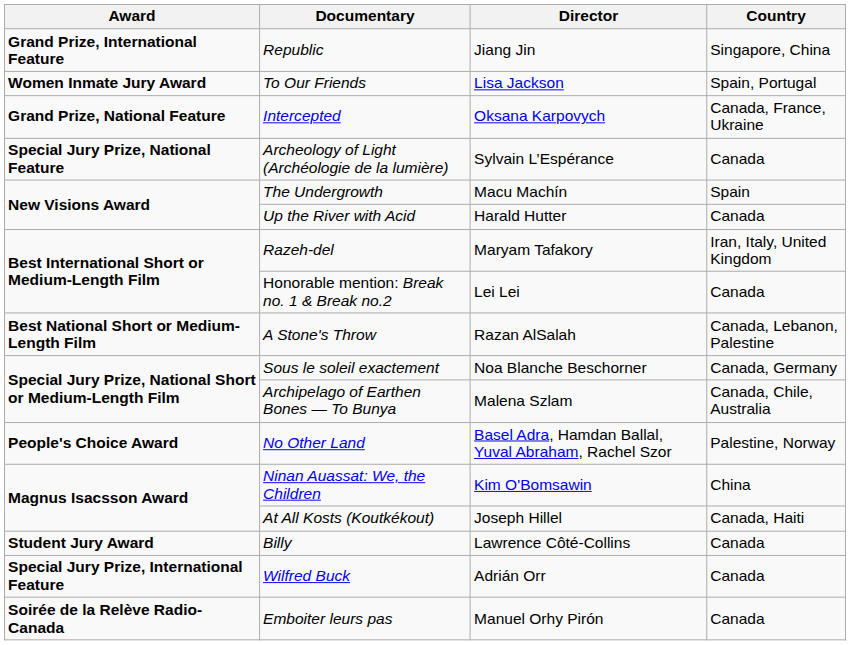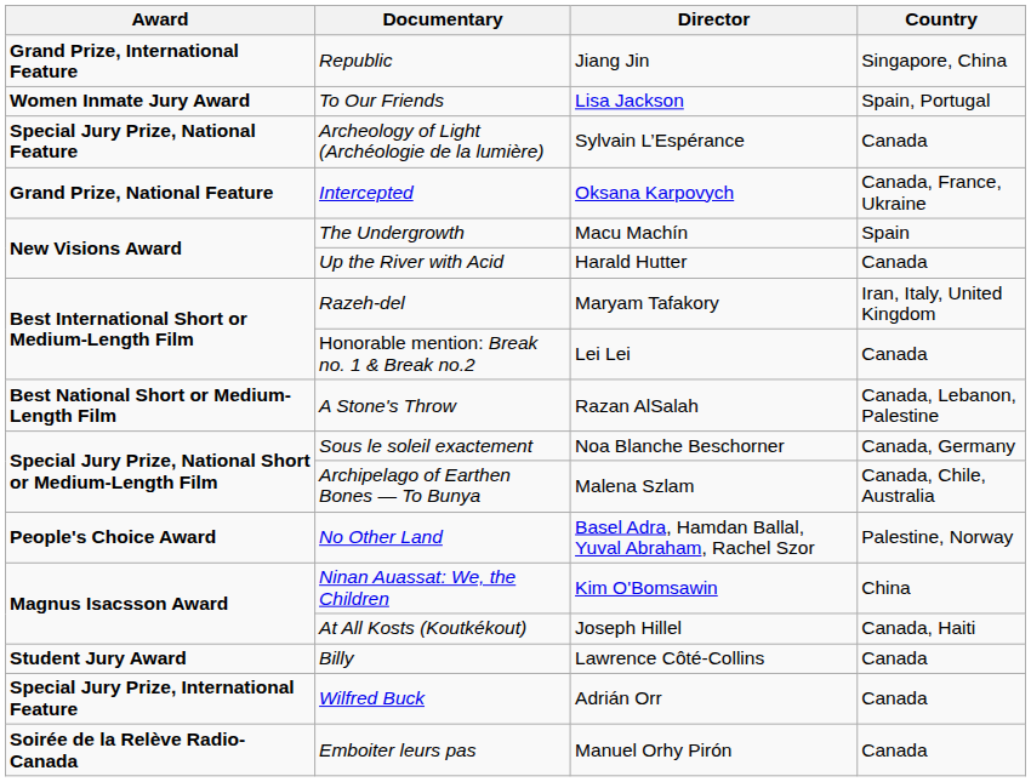rows swapped: Intercepted <-> Archeology of Light (Archéologie de la lumière)
